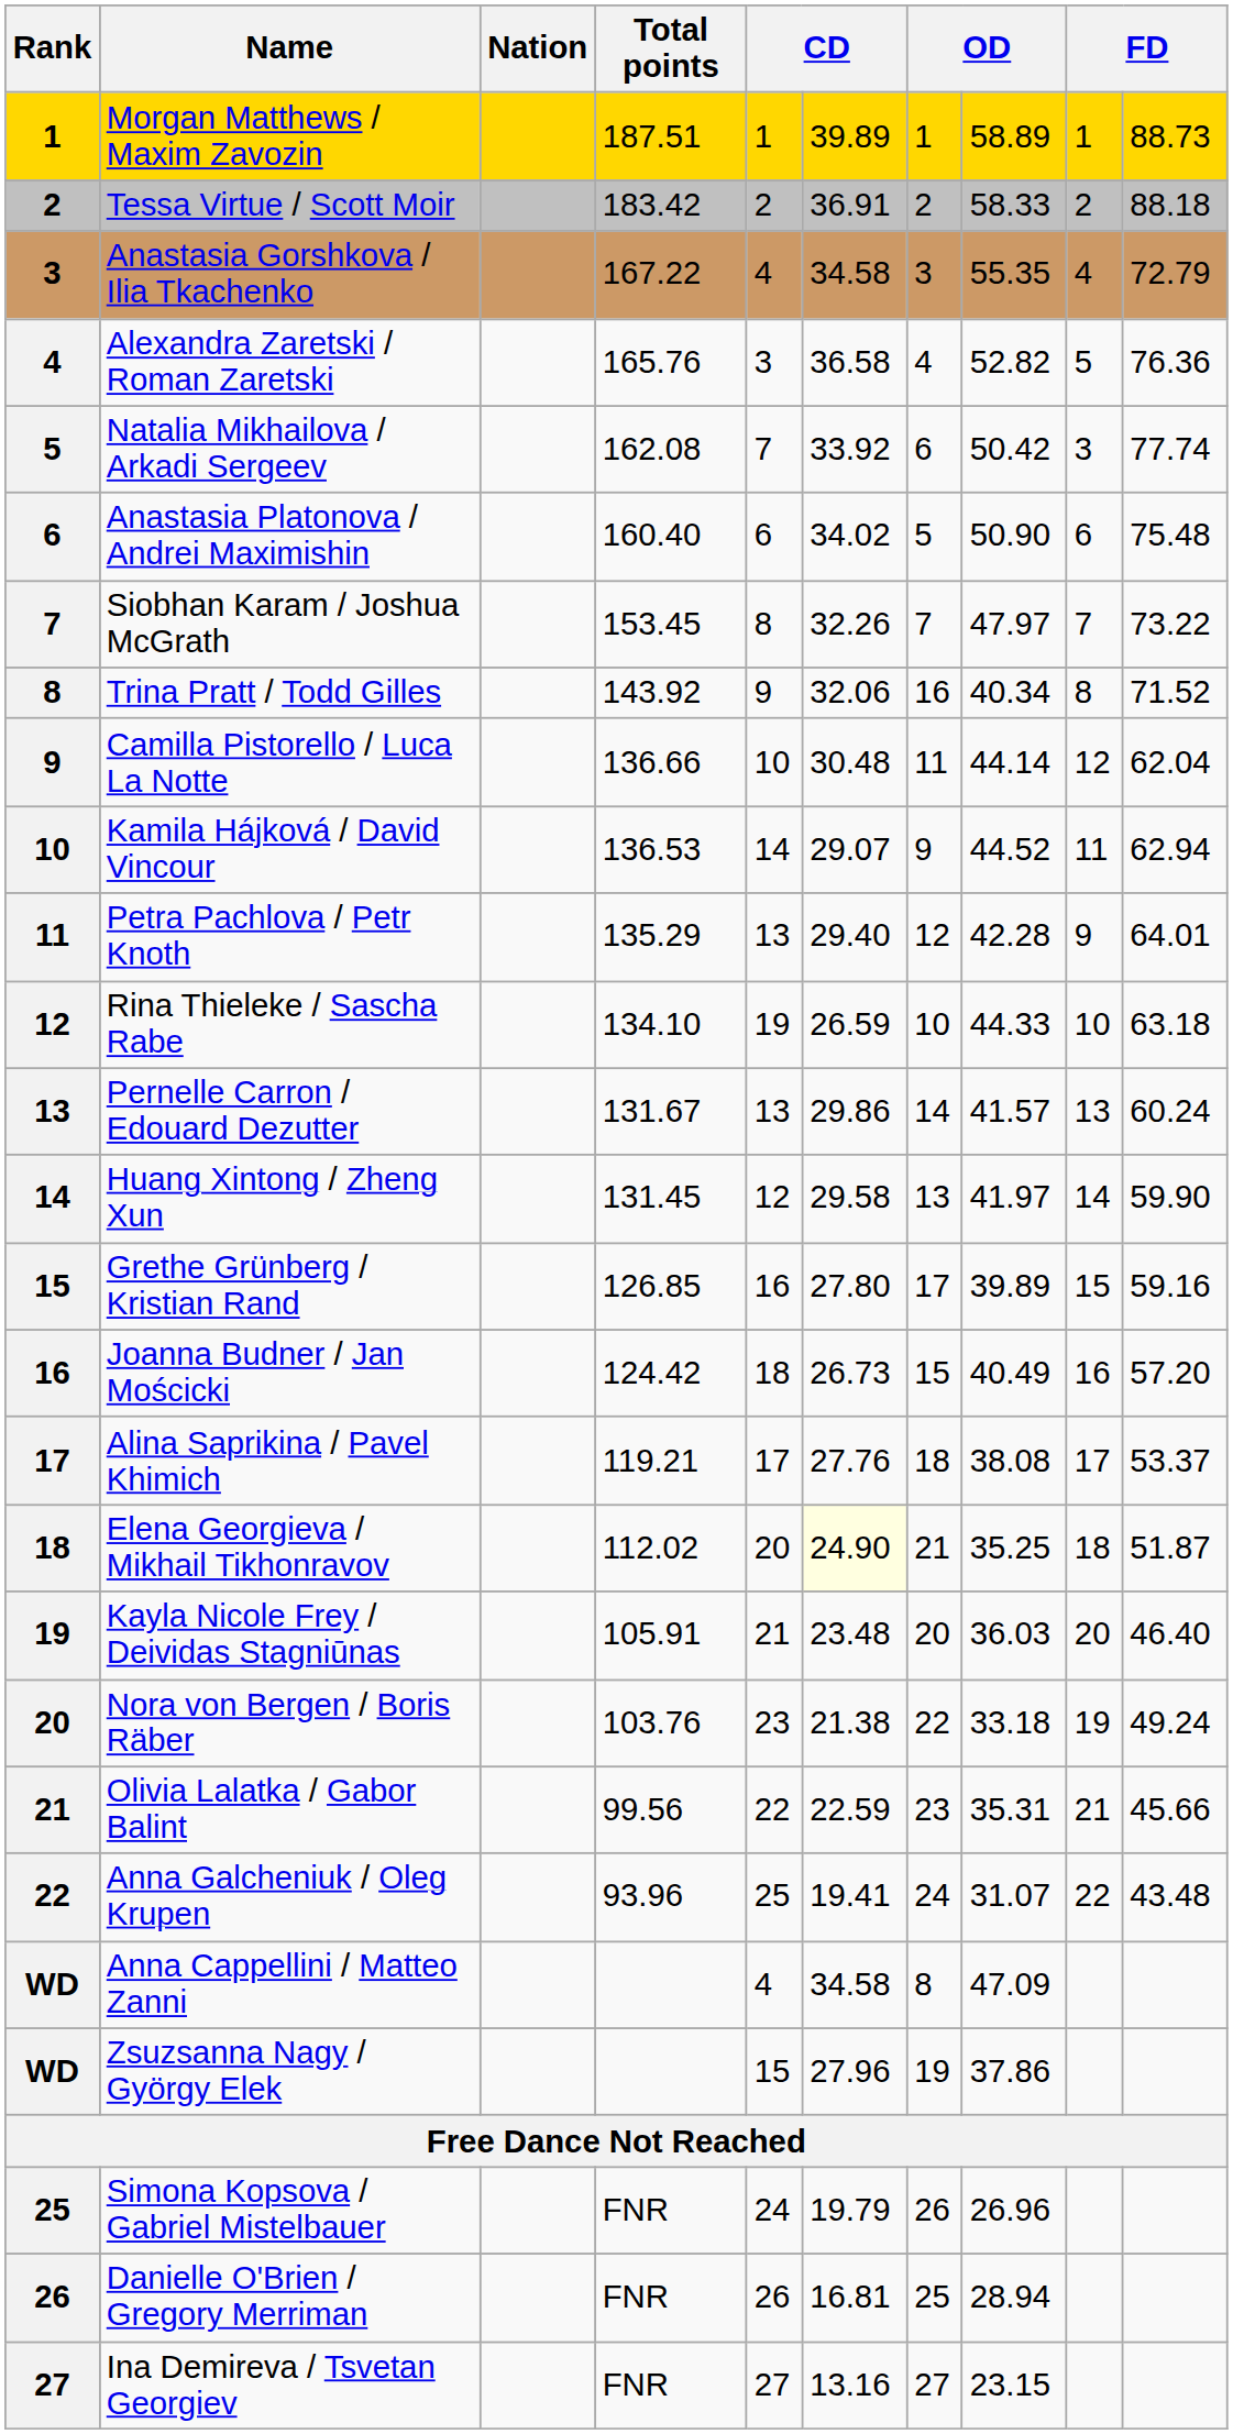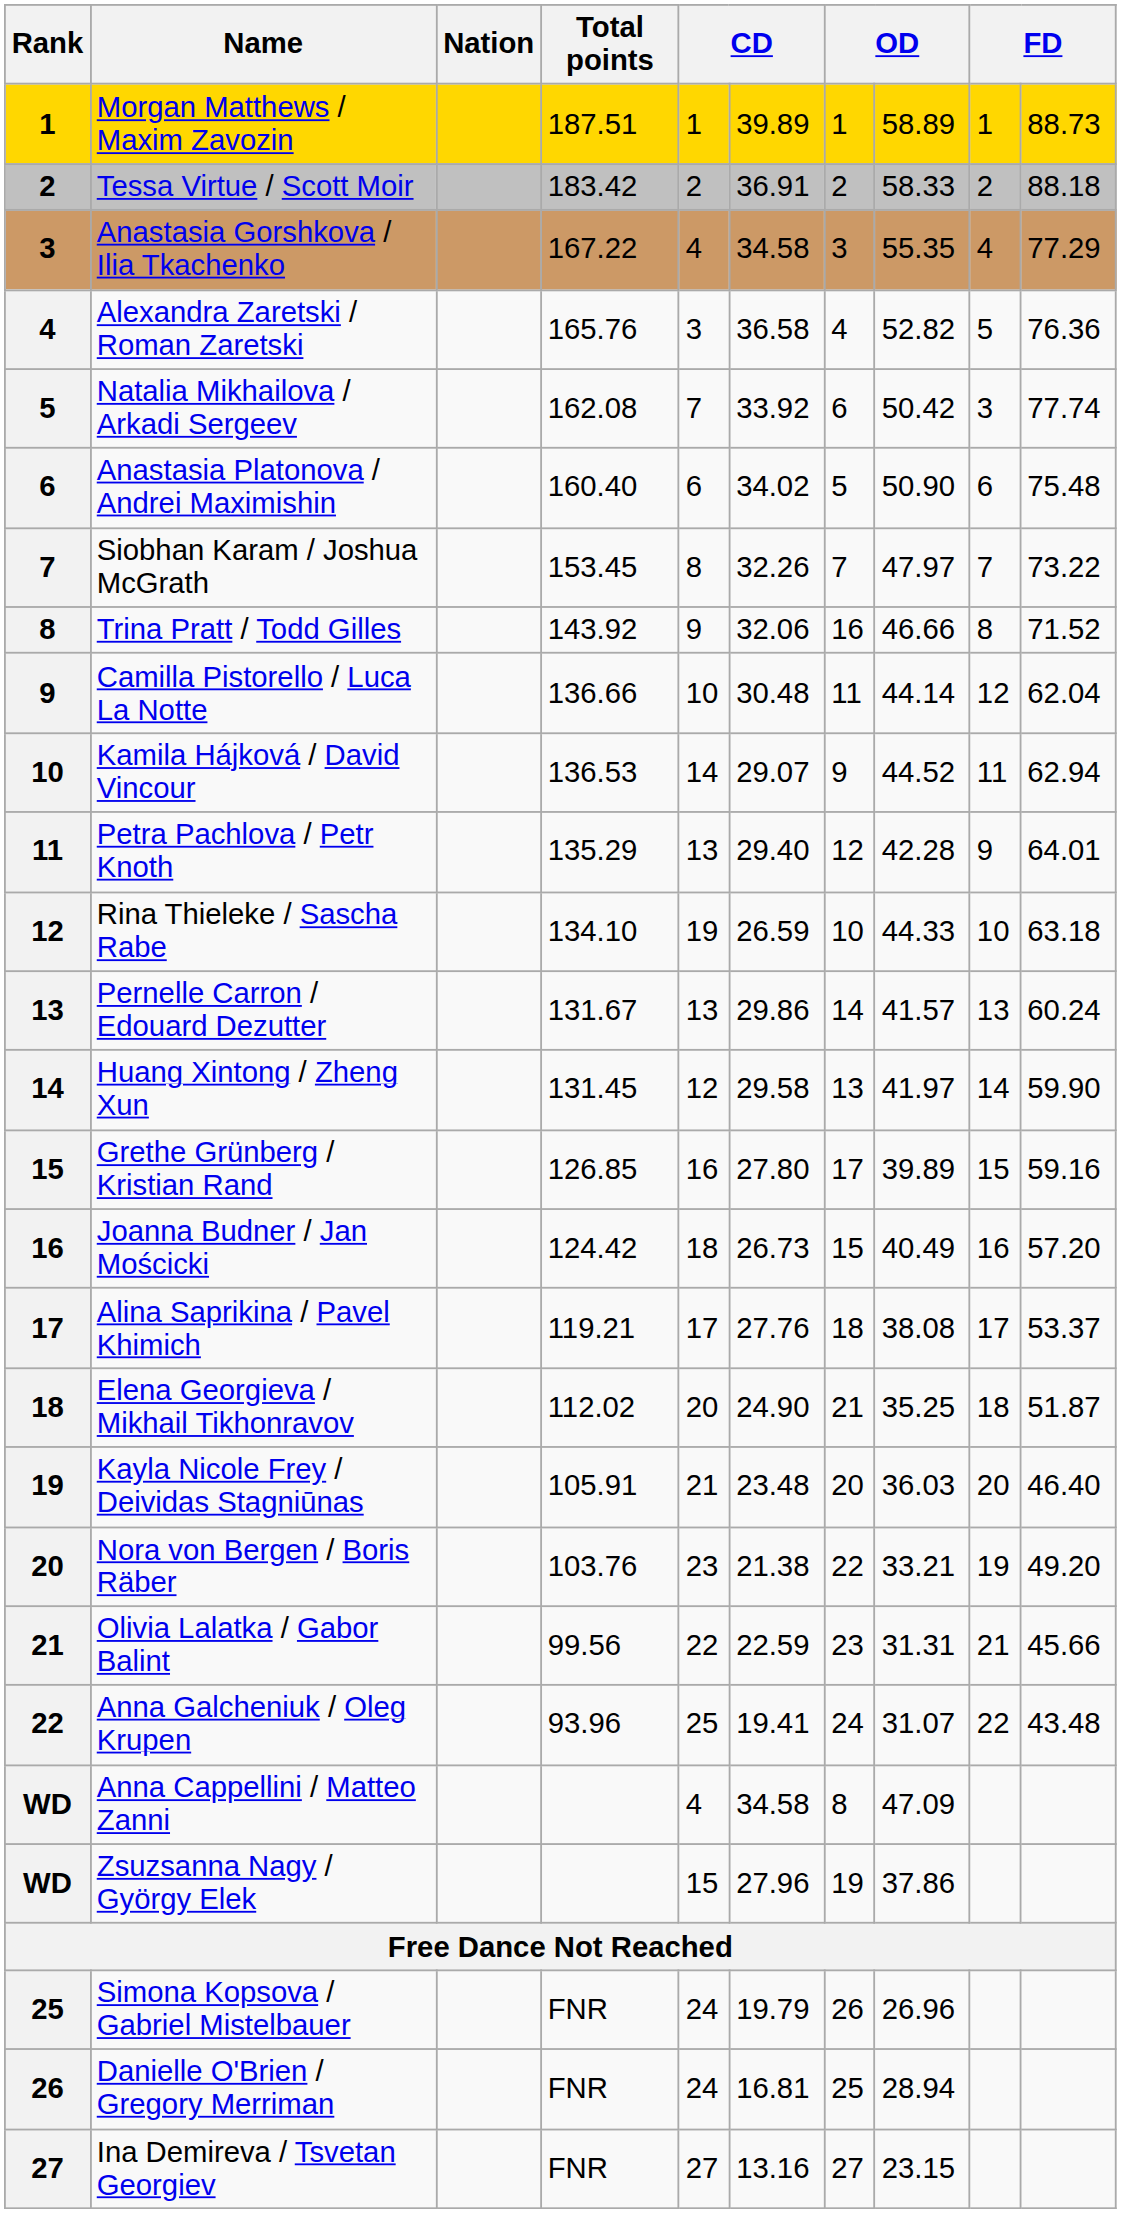Anastasia Gorshkova / Ilia Tkachenko | column 10: 72.79 -> 77.29
Trina Pratt / Todd Gilles | column 8: 40.34 -> 46.66
Elena Georgieva / Mikhail Tikhonravov | column 6: lightyellow background -> no background
Nora von Bergen / Boris Räber | column 8: 33.18 -> 33.21
Nora von Bergen / Boris Räber | column 10: 49.24 -> 49.20
Olivia Lalatka / Gabor Balint | column 8: 35.31 -> 31.31
Danielle O'Brien / Gregory Merriman | column 5: 26 -> 24
